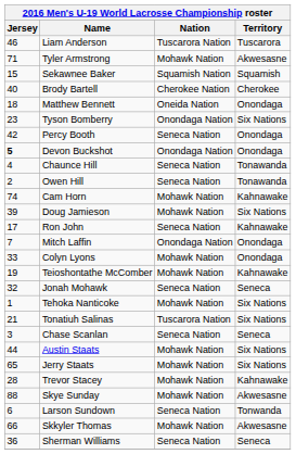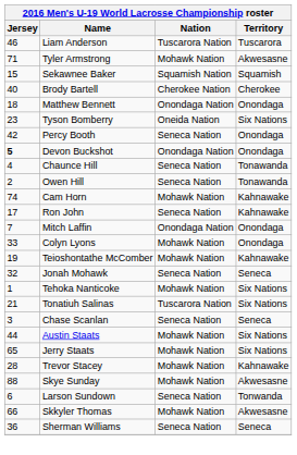Matthew Bennett | Nation: Oneida Nation -> Onondaga Nation
Tyson Bomberry | Nation: Onondaga Nation -> Oneida Nation
- row: 39 | Doug Jamieson | Mohawk Nation | Six Nations
